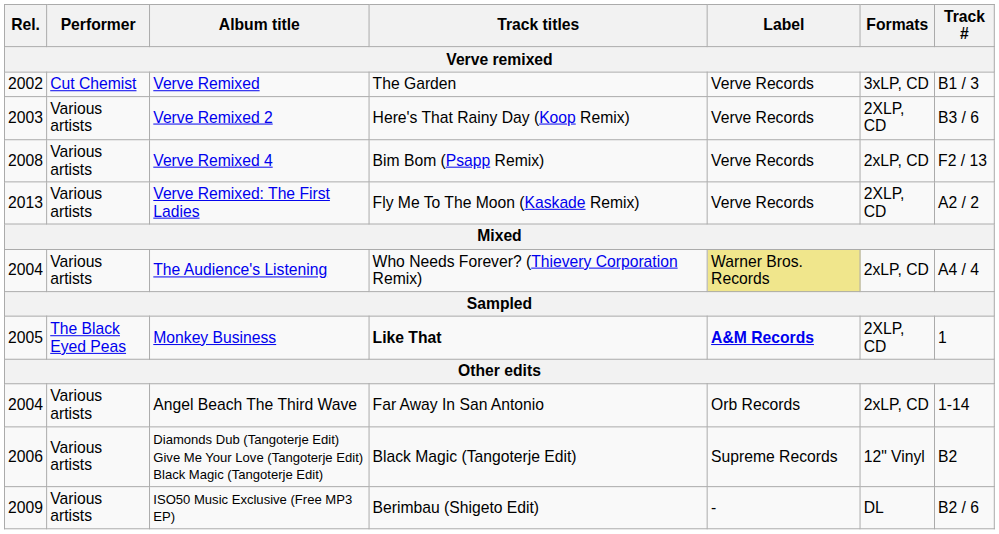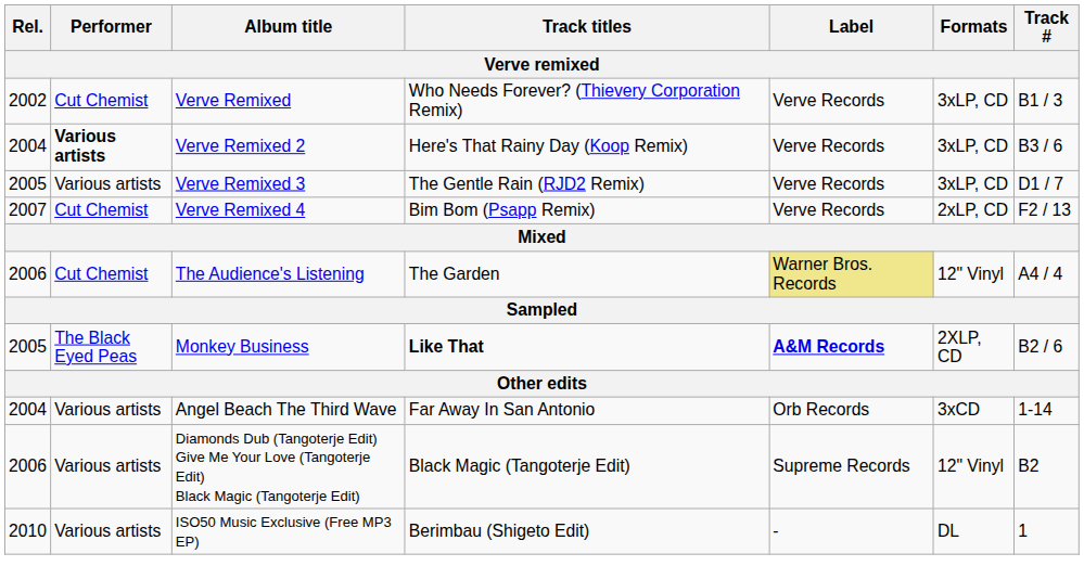Verve Remixed | Track titles: The Garden -> Who Needs Forever? (Thievery Corporation Remix)
Verve Remixed 2 | Rel.: 2003 -> 2004
Verve Remixed 2 | Performer: normal -> bold
Verve Remixed 2 | Formats: 2XLP, CD -> 3xLP, CD
+ row: 2005 | Various artists | Verve Remixed 3 | The Gentle Rain (RJD2 Remix) | Verve Records | 3xLP, CD | D1 / 7
Verve Remixed 4 | Rel.: 2008 -> 2007
Verve Remixed 4 | Performer: Various artists -> Cut Chemist
- row: 2013 | Various artists | Verve Remixed: The First Ladies | Fly Me To The Moon (Kaskade Remix) | Verve Records | 2XLP, CD | A2 / 2
The Audience's Listening | Rel.: 2004 -> 2006
The Audience's Listening | Performer: Various artists -> Cut Chemist
The Audience's Listening | Track titles: Who Needs Forever? (Thievery Corporation Remix) -> The Garden
The Audience's Listening | Formats: 2xLP, CD -> 12" Vinyl
Monkey Business | Track #: 1 -> B2 / 6
Angel Beach The Third Wave | Formats: 2xLP, CD -> 3xCD
ISO50 Music Exclusive (Free MP3 EP) | Rel.: 2009 -> 2010
ISO50 Music Exclusive (Free MP3 EP) | Track #: B2 / 6 -> 1
